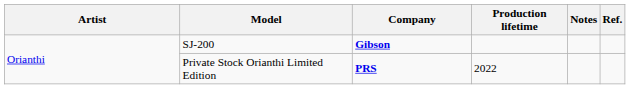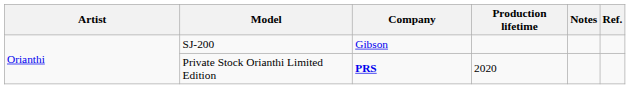SJ-200 | Company: bold -> normal
Private Stock Orianthi Limited Edition | Production lifetime: 2022 -> 2020
